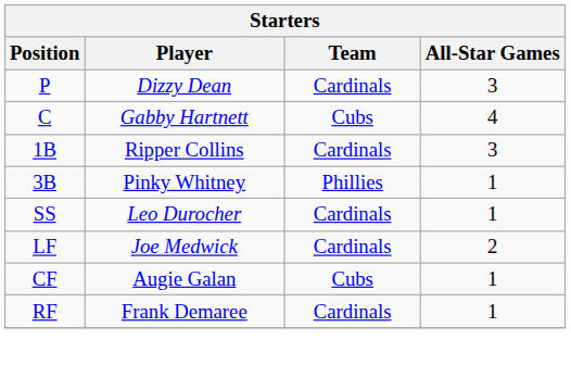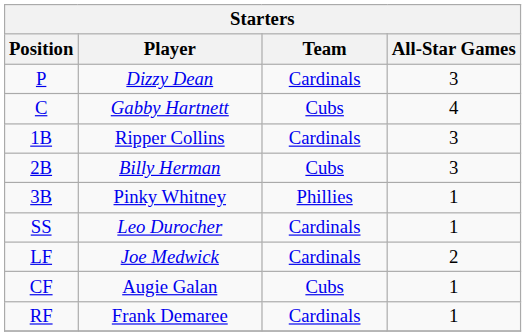+ row: 2B | Billy Herman | Cubs | 3
